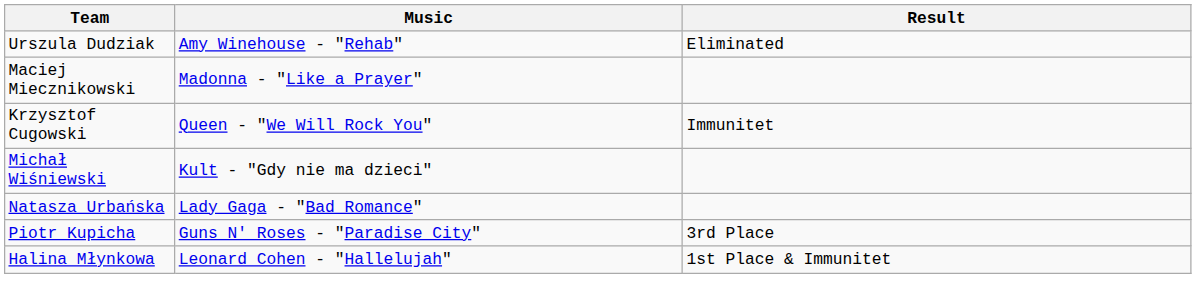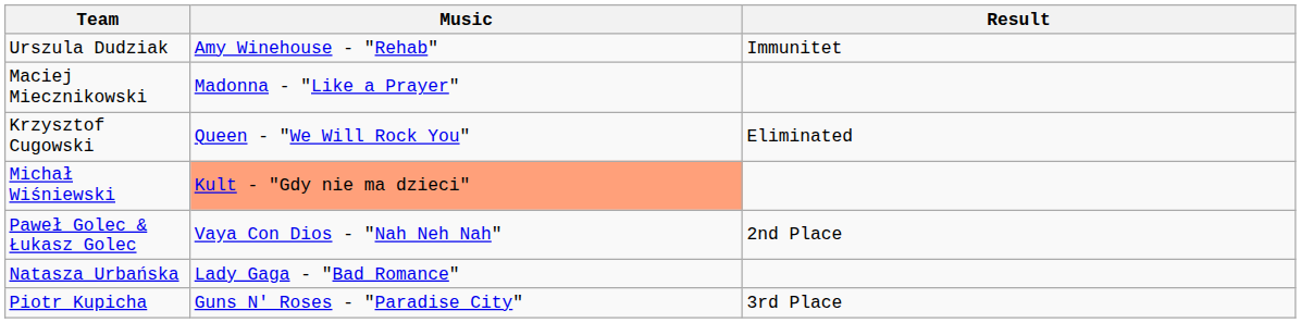Urszula Dudziak | Result: Eliminated -> Immunitet
Krzysztof Cugowski | Result: Immunitet -> Eliminated
Michał Wiśniewski | Music: no background -> lightsalmon background
+ row: Paweł Golec & Łukasz Golec | Vaya Con Dios - "Nah Neh Nah" | 2nd Place
- row: Halina Młynkowa | Leonard Cohen - "Hallelujah" | 1st Place & Immunitet
